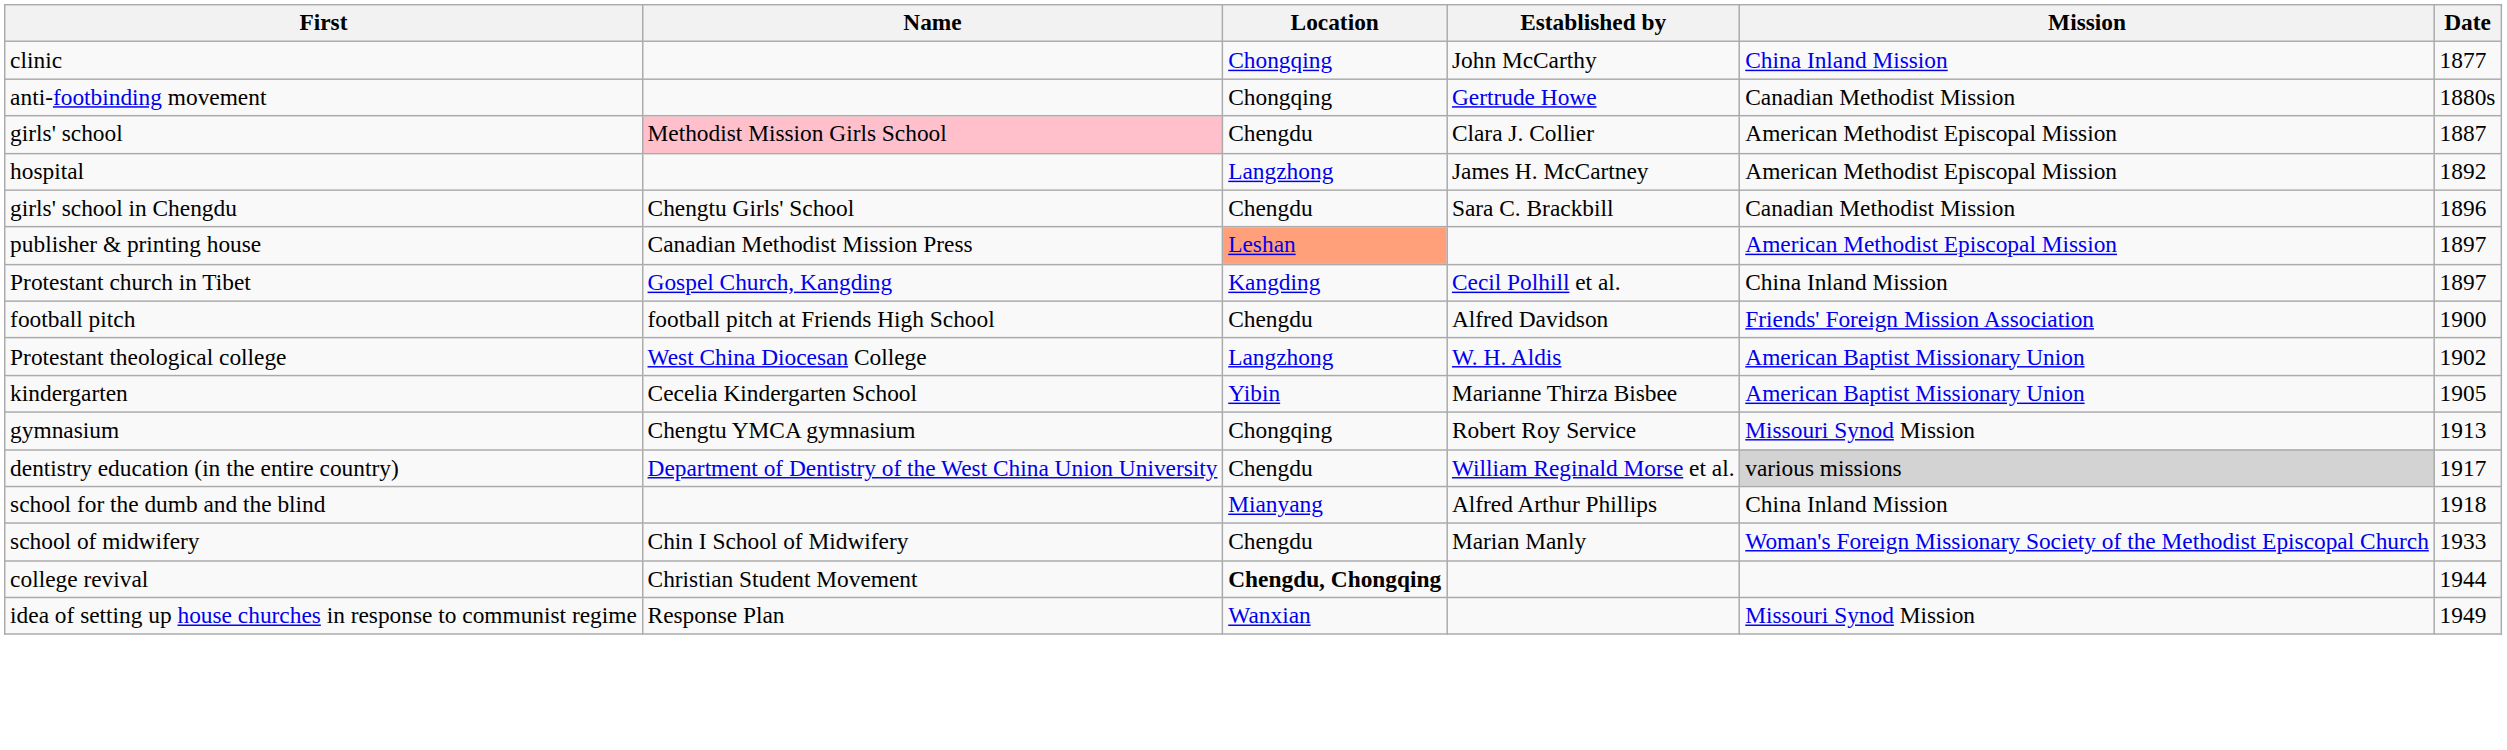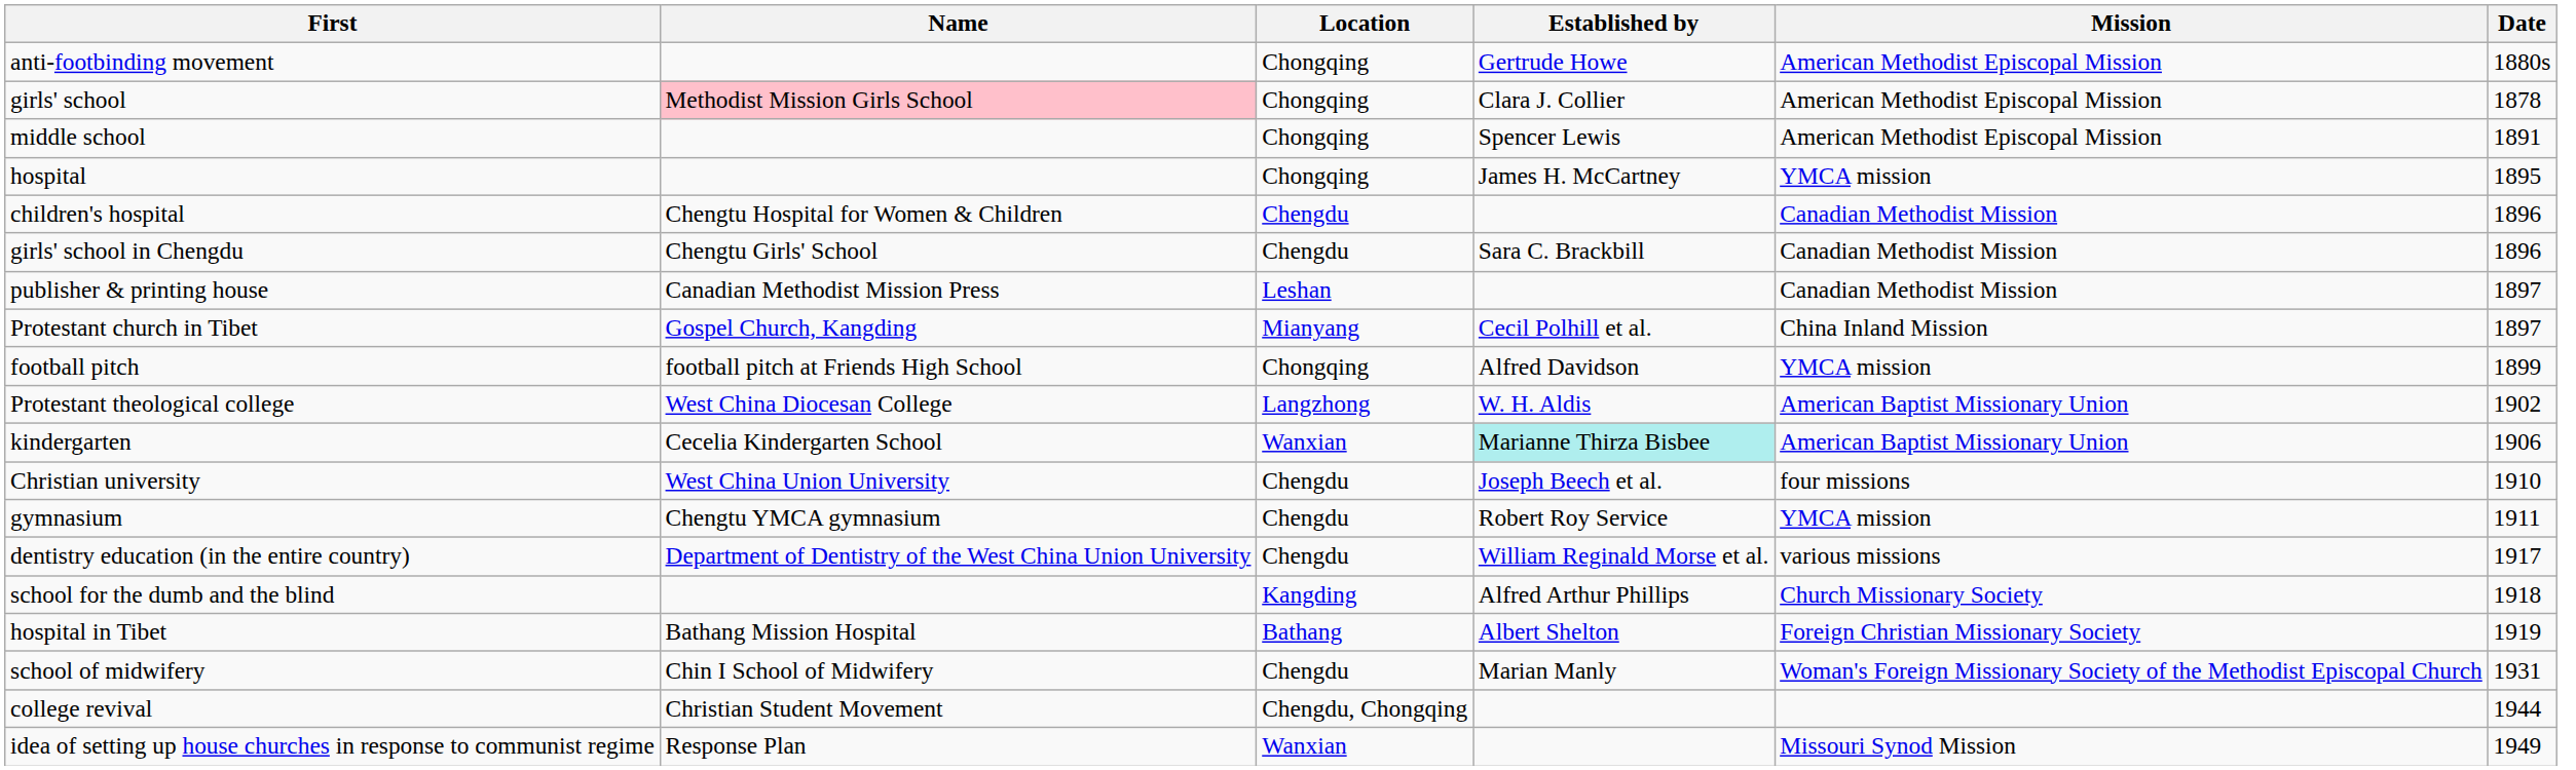- row: clinic | Chongqing | John McCarthy | China Inland Mission | 1877
anti-footbinding movement | Mission: Canadian Methodist Mission -> American Methodist Episcopal Mission
girls' school | Location: Chengdu -> Chongqing
girls' school | Date: 1887 -> 1878
+ row: middle school | Chongqing | Spencer Lewis | American Methodist Episcopal Mission | 1891
hospital | Location: Langzhong -> Chongqing
hospital | Mission: American Methodist Episcopal Mission -> YMCA mission
hospital | Date: 1892 -> 1895
+ row: children's hospital | Chengtu Hospital for Women & Children | Chengdu | Canadian Methodist Mission | 1896
publisher & printing house | Location: lightsalmon background -> no background
publisher & printing house | Mission: American Methodist Episcopal Mission -> Canadian Methodist Mission
Protestant church in Tibet | Location: Kangding -> Mianyang
football pitch | Location: Chengdu -> Chongqing
football pitch | Mission: Friends' Foreign Mission Association -> YMCA mission
football pitch | Date: 1900 -> 1899
kindergarten | Location: Yibin -> Wanxian
kindergarten | Established by: no background -> paleturquoise background
kindergarten | Date: 1905 -> 1906
+ row: Christian university | West China Union University | Chengdu | Joseph Beech et al. | four missions | 1910
gymnasium | Location: Chongqing -> Chengdu
gymnasium | Mission: Missouri Synod Mission -> YMCA mission
gymnasium | Date: 1913 -> 1911
dentistry education (in the entire country) | Mission: lightgrey background -> no background
school for the dumb and the blind | Location: Mianyang -> Kangding
school for the dumb and the blind | Mission: China Inland Mission -> Church Missionary Society
+ row: hospital in Tibet | Bathang Mission Hospital | Bathang | Albert Shelton | Foreign Christian Missionary Society | 1919
school of midwifery | Date: 1933 -> 1931
college revival | Location: bold -> normal
